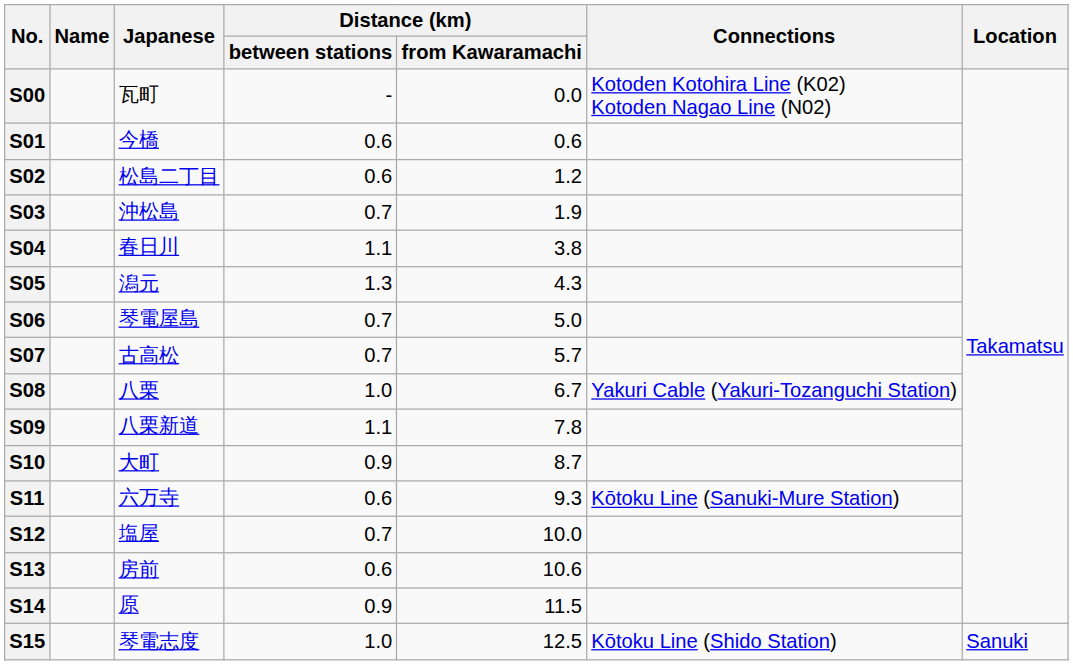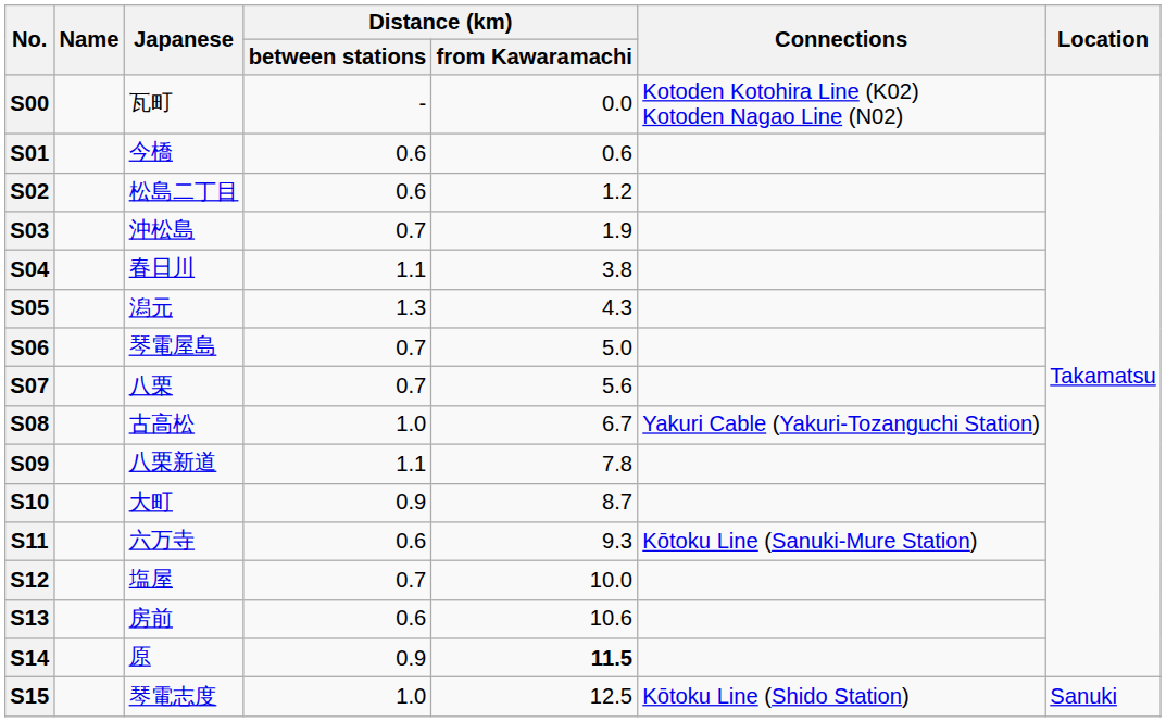S07 | Japanese: 古高松 -> 八栗
S07 | Distance (km) / from Kawaramachi: 5.7 -> 5.6
S08 | Japanese: 八栗 -> 古高松
S14 | Distance (km) / from Kawaramachi: normal -> bold
